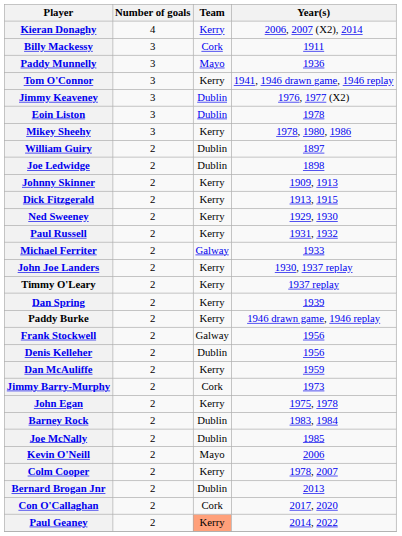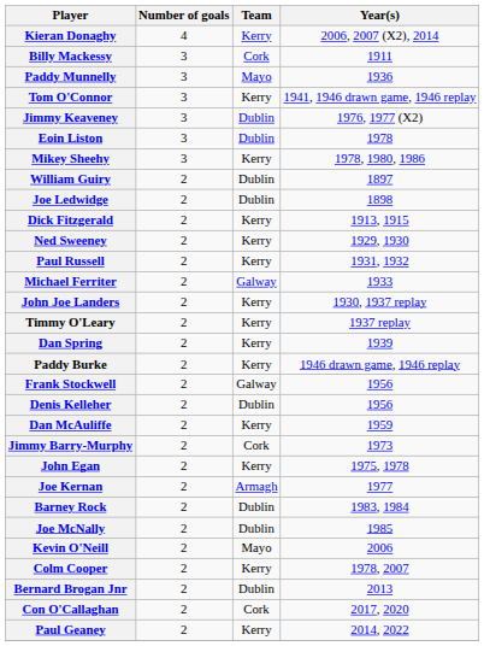- row: Johnny Skinner | 2 | Kerry | 1909, 1913
+ row: Joe Kernan | 2 | Armagh | 1977
Paul Geaney | Team: lightsalmon background -> no background
